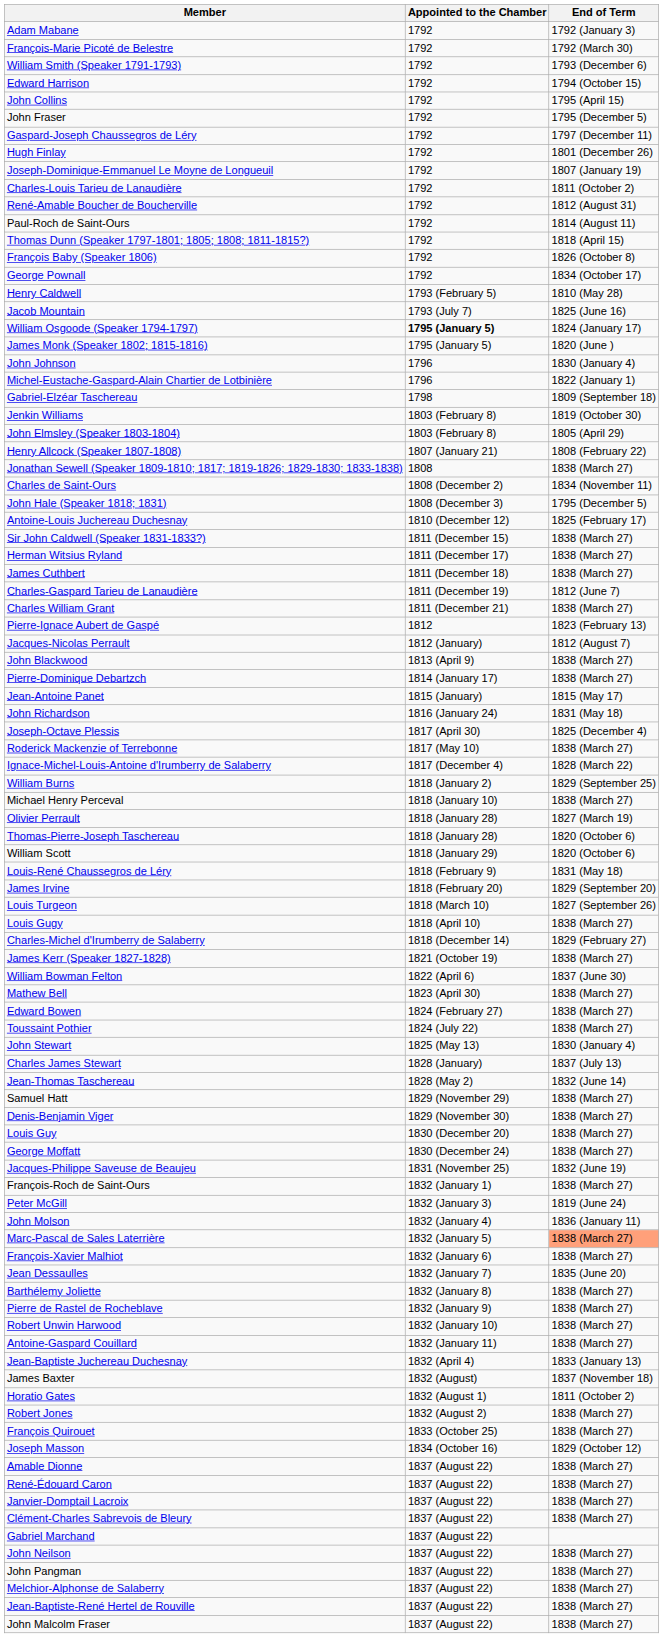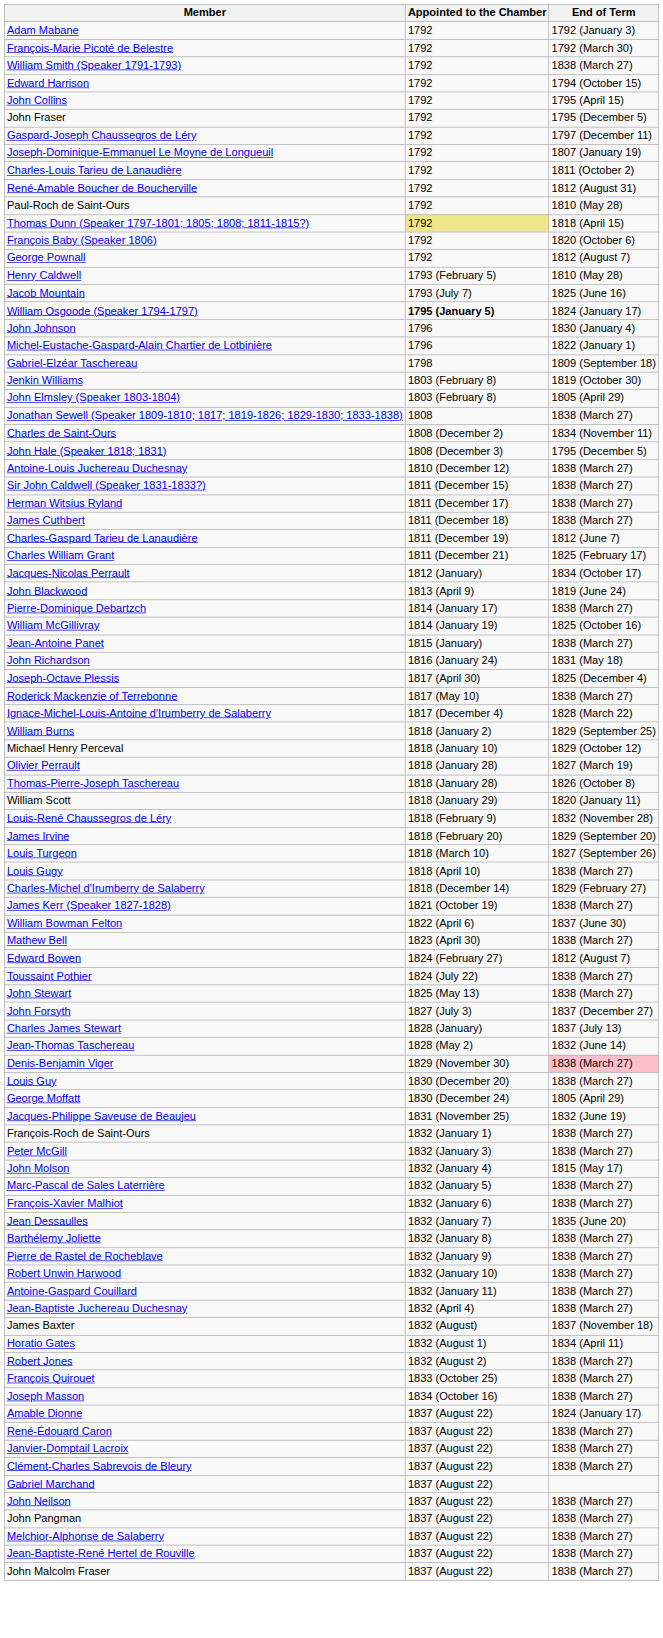William Smith (Speaker 1791-1793) | End of Term: 1793 (December 6) -> 1838 (March 27)
- row: Hugh Finlay | 1792 | 1801 (December 26)
Paul-Roch de Saint-Ours | End of Term: 1814 (August 11) -> 1810 (May 28)
Thomas Dunn (Speaker 1797-1801; 1805; 1808; 1811-1815?) | Appointed to the Chamber: no background -> khaki background
François Baby (Speaker 1806) | End of Term: 1826 (October 8) -> 1820 (October 6)
George Pownall | End of Term: 1834 (October 17) -> 1812 (August 7)
- row: James Monk (Speaker 1802; 1815-1816) | 1795 (January 5) | 1820 (June )
- row: Henry Allcock (Speaker 1807-1808) | 1807 (January 21) | 1808 (February 22)
Antoine-Louis Juchereau Duchesnay | End of Term: 1825 (February 17) -> 1838 (March 27)
Charles William Grant | End of Term: 1838 (March 27) -> 1825 (February 17)
- row: Pierre-Ignace Aubert de Gaspé | 1812 | 1823 (February 13)
Jacques-Nicolas Perrault | End of Term: 1812 (August 7) -> 1834 (October 17)
John Blackwood | End of Term: 1838 (March 27) -> 1819 (June 24)
+ row: William McGillivray | 1814 (January 19) | 1825 (October 16)
Jean-Antoine Panet | End of Term: 1815 (May 17) -> 1838 (March 27)
Michael Henry Perceval | End of Term: 1838 (March 27) -> 1829 (October 12)
Thomas-Pierre-Joseph Taschereau | End of Term: 1820 (October 6) -> 1826 (October 8)
William Scott | End of Term: 1820 (October 6) -> 1820 (January 11)
Louis-René Chaussegros de Léry | End of Term: 1831 (May 18) -> 1832 (November 28)
Edward Bowen | End of Term: 1838 (March 27) -> 1812 (August 7)
John Stewart | End of Term: 1830 (January 4) -> 1838 (March 27)
+ row: John Forsyth | 1827 (July 3) | 1837 (December 27)
- row: Samuel Hatt | 1829 (November 29) | 1838 (March 27)
Denis-Benjamin Viger | End of Term: no background -> pink background
George Moffatt | End of Term: 1838 (March 27) -> 1805 (April 29)
Peter McGill | End of Term: 1819 (June 24) -> 1838 (March 27)
John Molson | End of Term: 1836 (January 11) -> 1815 (May 17)
Marc-Pascal de Sales Laterrière | End of Term: lightsalmon background -> no background
Jean-Baptiste Juchereau Duchesnay | End of Term: 1833 (January 13) -> 1838 (March 27)
Horatio Gates | End of Term: 1811 (October 2) -> 1834 (April 11)
Joseph Masson | End of Term: 1829 (October 12) -> 1838 (March 27)
Amable Dionne | End of Term: 1838 (March 27) -> 1824 (January 17)
